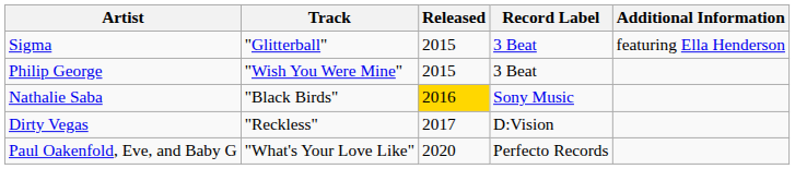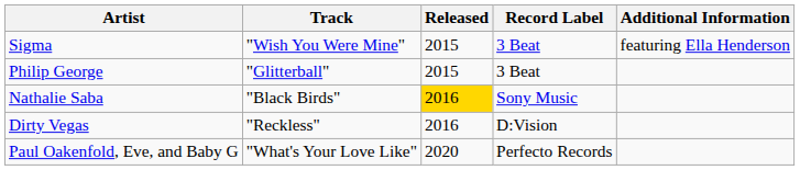Sigma | Track: "Glitterball" -> "Wish You Were Mine"
Philip George | Track: "Wish You Were Mine" -> "Glitterball"
Dirty Vegas | Released: 2017 -> 2016
